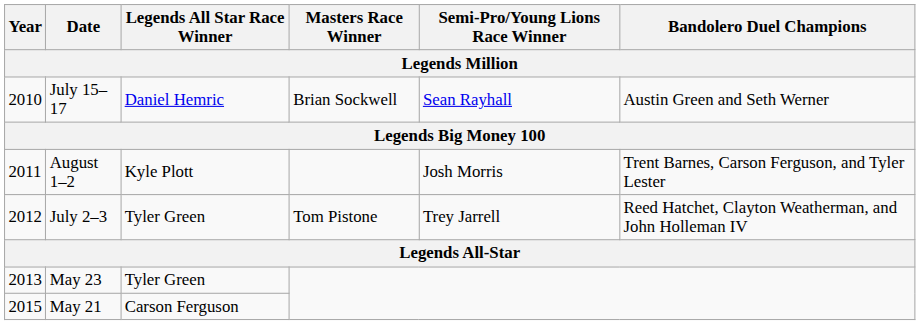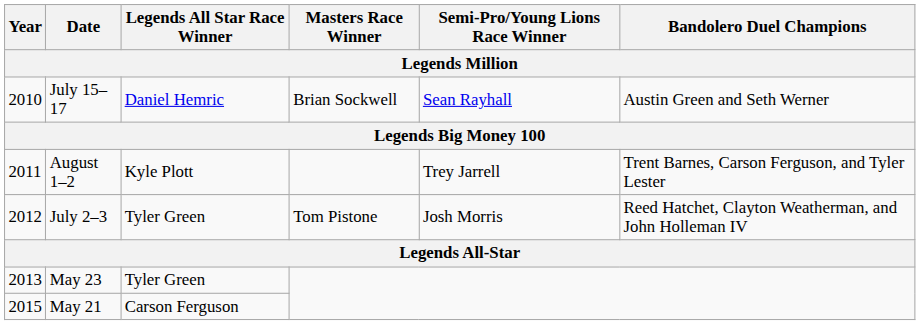August 1–2 | Semi-Pro/Young Lions Race Winner: Josh Morris -> Trey Jarrell
July 2–3 | Semi-Pro/Young Lions Race Winner: Trey Jarrell -> Josh Morris
